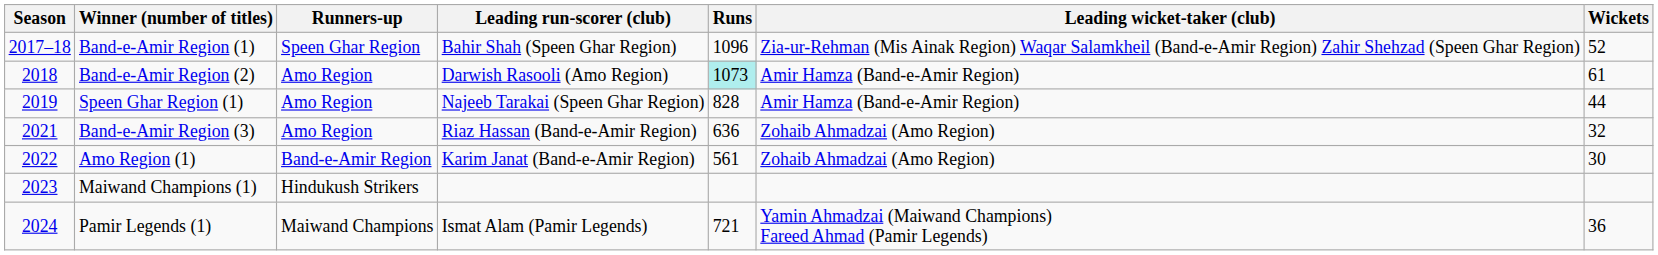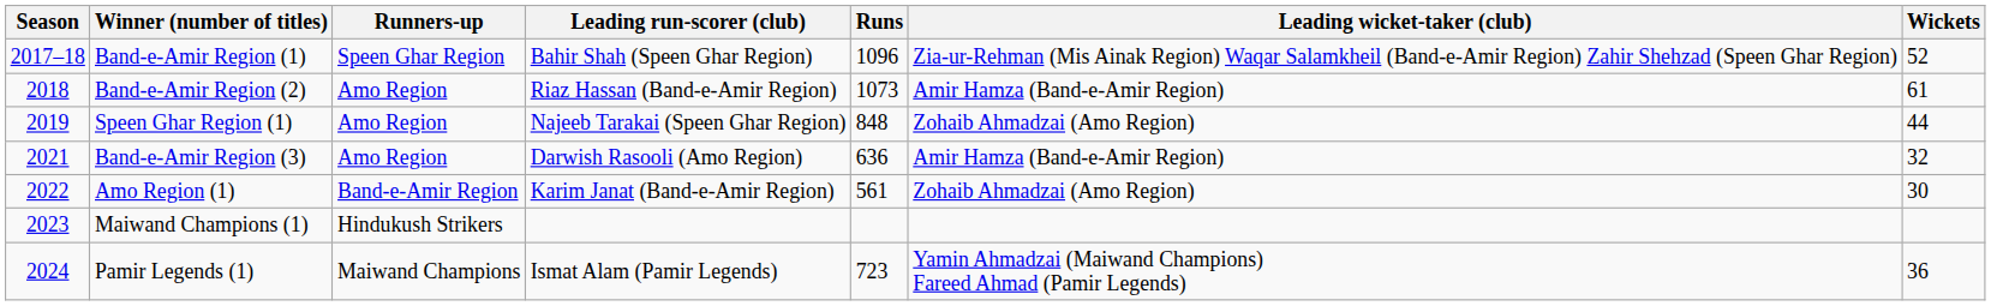Band-e-Amir Region (2) | Leading run-scorer (club): Darwish Rasooli (Amo Region) -> Riaz Hassan (Band-e-Amir Region)
Band-e-Amir Region (2) | Runs: paleturquoise background -> no background
Speen Ghar Region (1) | Runs: 828 -> 848
Speen Ghar Region (1) | Leading wicket-taker (club): Amir Hamza (Band-e-Amir Region) -> Zohaib Ahmadzai (Amo Region)
Band-e-Amir Region (3) | Leading run-scorer (club): Riaz Hassan (Band-e-Amir Region) -> Darwish Rasooli (Amo Region)
Band-e-Amir Region (3) | Leading wicket-taker (club): Zohaib Ahmadzai (Amo Region) -> Amir Hamza (Band-e-Amir Region)
Pamir Legends (1) | Runs: 721 -> 723
